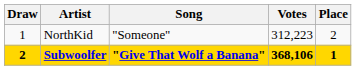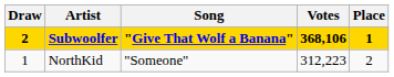rows swapped: NorthKid <-> Subwoolfer
